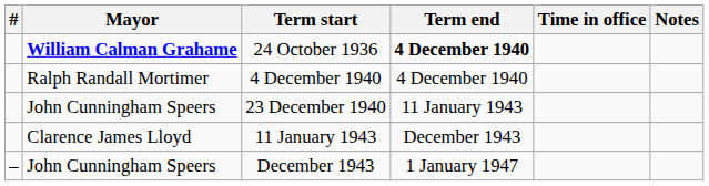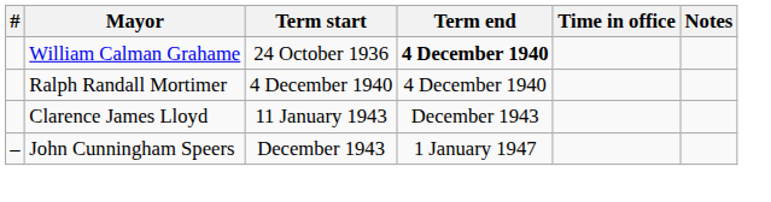24 October 1936 | Mayor: bold -> normal
- row: John Cunningham Speers | 23 December 1940 | 11 January 1943
